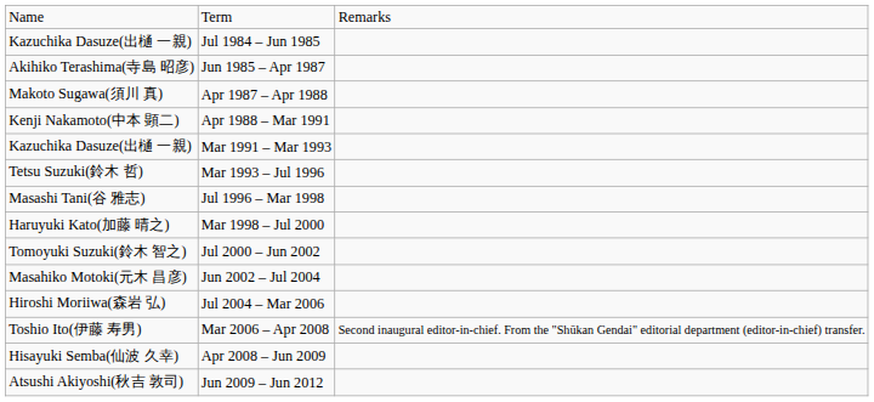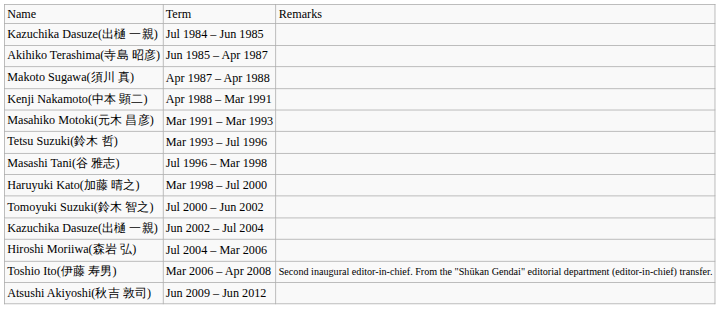Mar 1991 – Mar 1993 | column 1: Kazuchika Dasuze(出樋 一親) -> Masahiko Motoki(元木 昌彦)
Jun 2002 – Jul 2004 | column 1: Masahiko Motoki(元木 昌彦) -> Kazuchika Dasuze(出樋 一親)
- row: Hisayuki Semba(仙波 久幸) | Apr 2008 – Jun 2009
